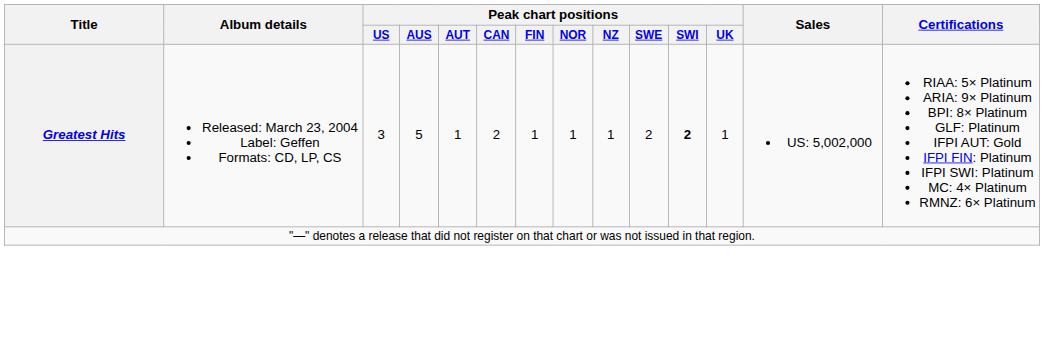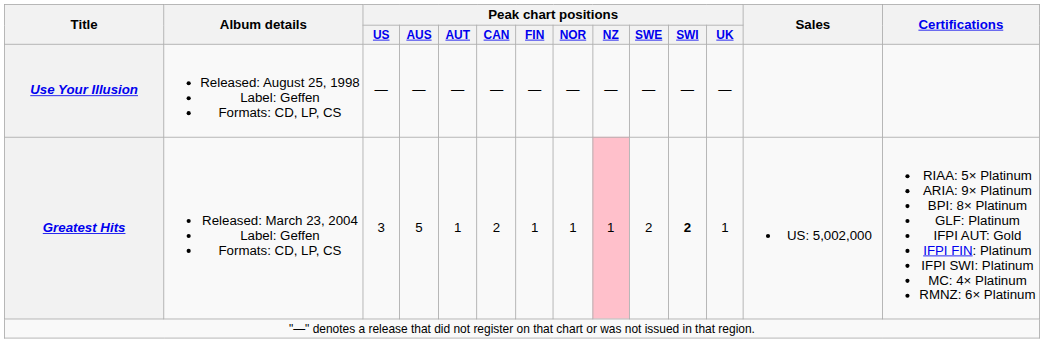+ row: Use Your Illusion | Released: August 25, 1998 Label: Geffen Formats: CD, LP, CS | — | — | — | — | — | — | — | — | — | —
Greatest Hits | Peak chart positions / NZ: no background -> pink background
